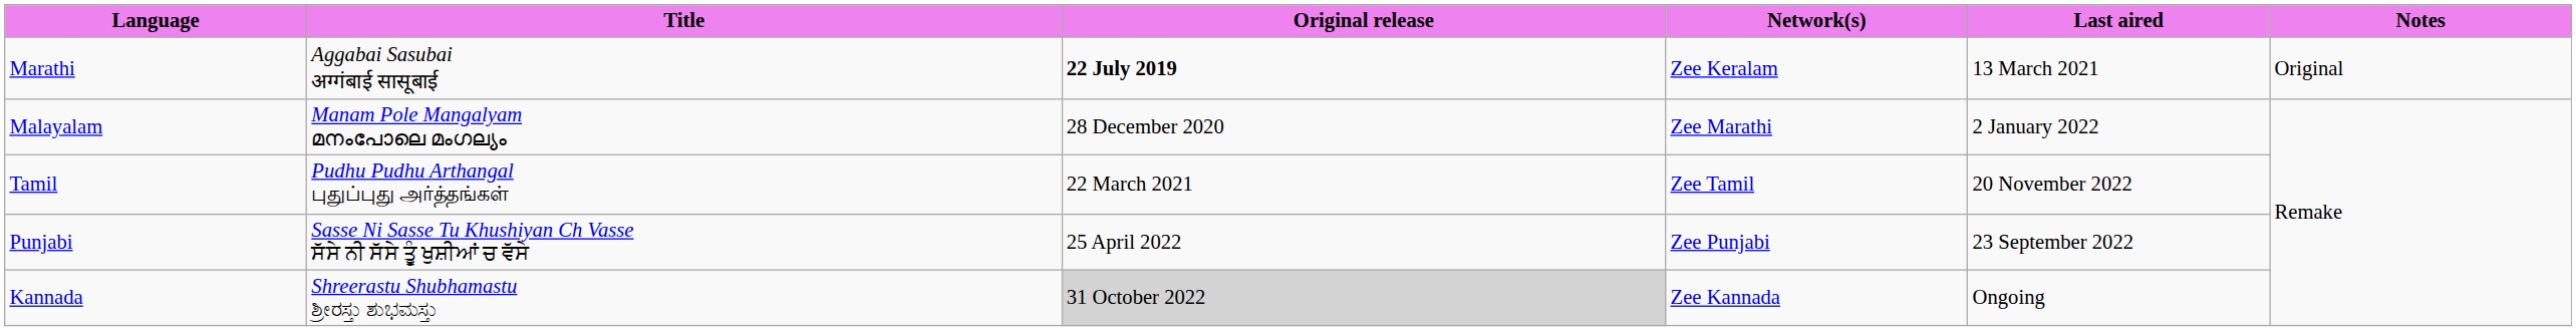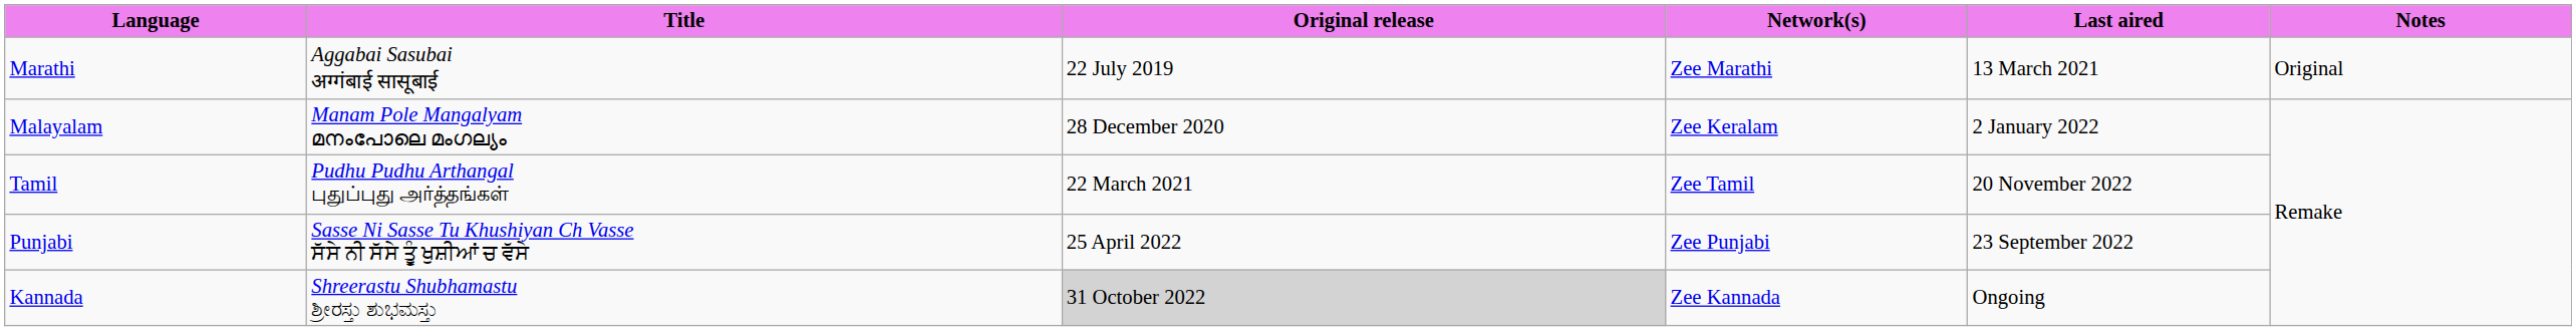Marathi | Original release: bold -> normal
Marathi | Network(s): Zee Keralam -> Zee Marathi
Malayalam | Network(s): Zee Marathi -> Zee Keralam
